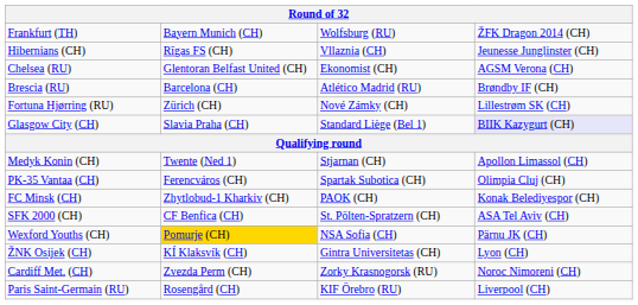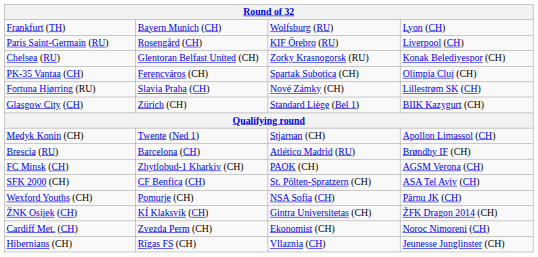Frankfurt (TH) | column 4: ŽFK Dragon 2014 (CH) -> Lyon (CH)
rows swapped: Paris Saint-Germain (RU) <-> Hibernians (CH)
Chelsea (RU) | column 3: Ekonomist (CH) -> Zorky Krasnogorsk (RU)
Chelsea (RU) | column 4: AGSM Verona (CH) -> Konak Belediyespor (CH)
rows swapped: Brescia (RU) <-> PK-35 Vantaa (CH)
Fortuna Hjørring (RU) | column 2: Zürich (CH) -> Slavia Praha (CH)
Glasgow City (CH) | column 2: Slavia Praha (CH) -> Zürich (CH)
Glasgow City (CH) | column 4: lavender background -> no background
FC Minsk (CH) | column 4: Konak Belediyespor (CH) -> AGSM Verona (CH)
Wexford Youths (CH) | column 2: gold background -> no background
ŽNK Osijek (CH) | column 4: Lyon (CH) -> ŽFK Dragon 2014 (CH)
Cardiff Met. (CH) | column 3: Zorky Krasnogorsk (RU) -> Ekonomist (CH)
